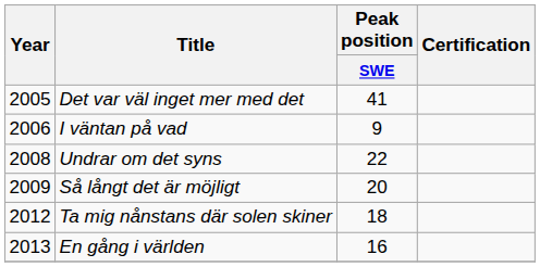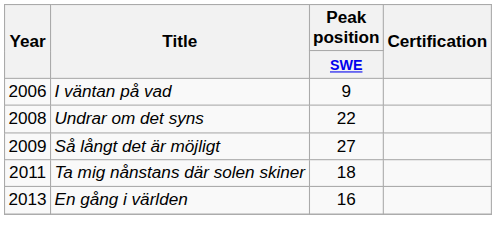- row: 2005 | Det var väl inget mer med det | 41
Så långt det är möjligt | Peak position / SWE: 20 -> 27
Ta mig nånstans där solen skiner | Year: 2012 -> 2011
